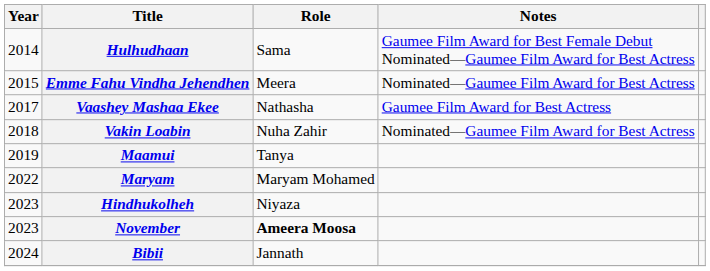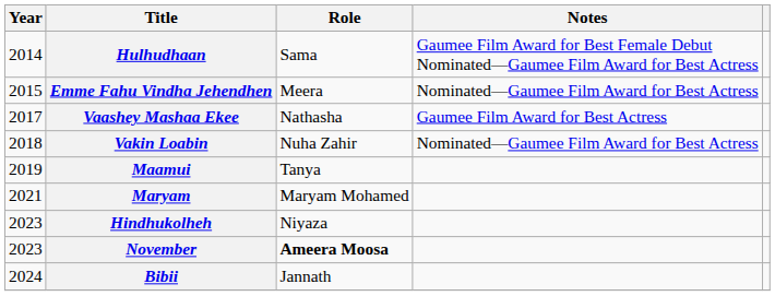Maryam | Year: 2022 -> 2021
